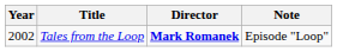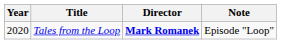Tales from the Loop | Year: 2002 -> 2020
